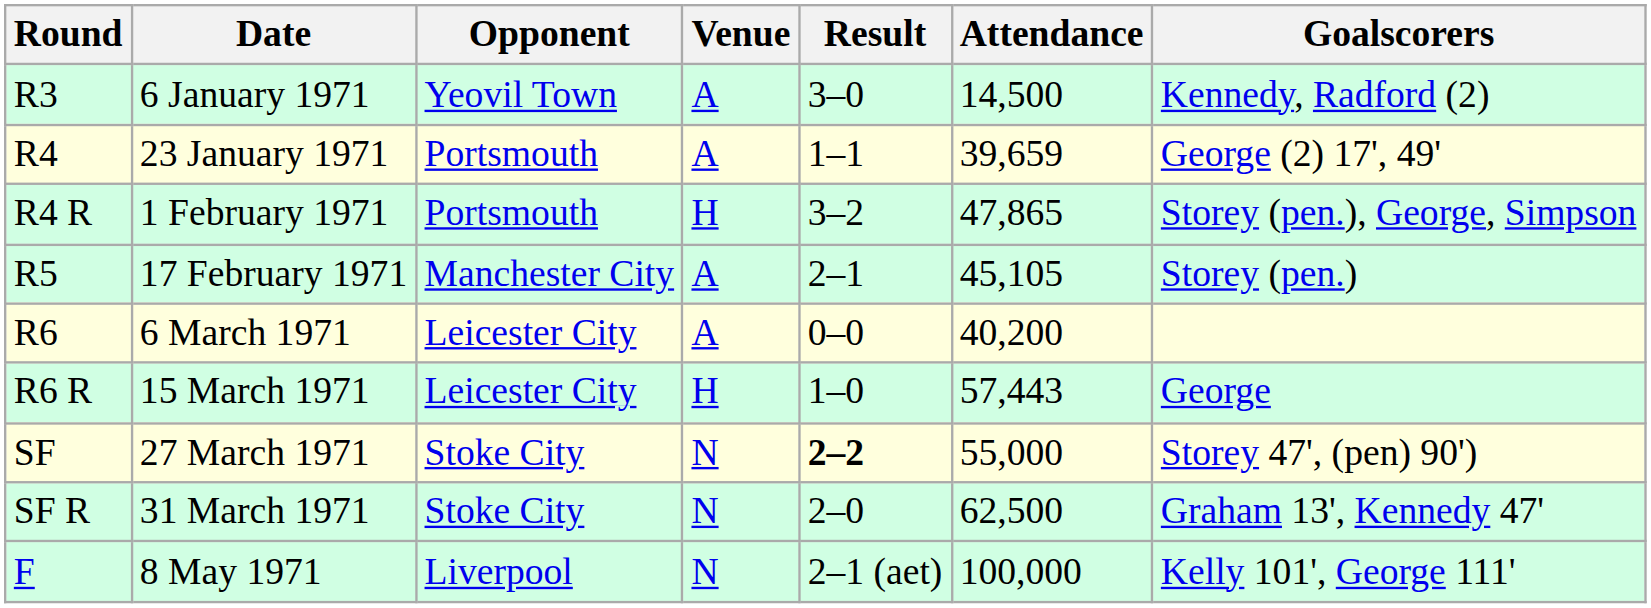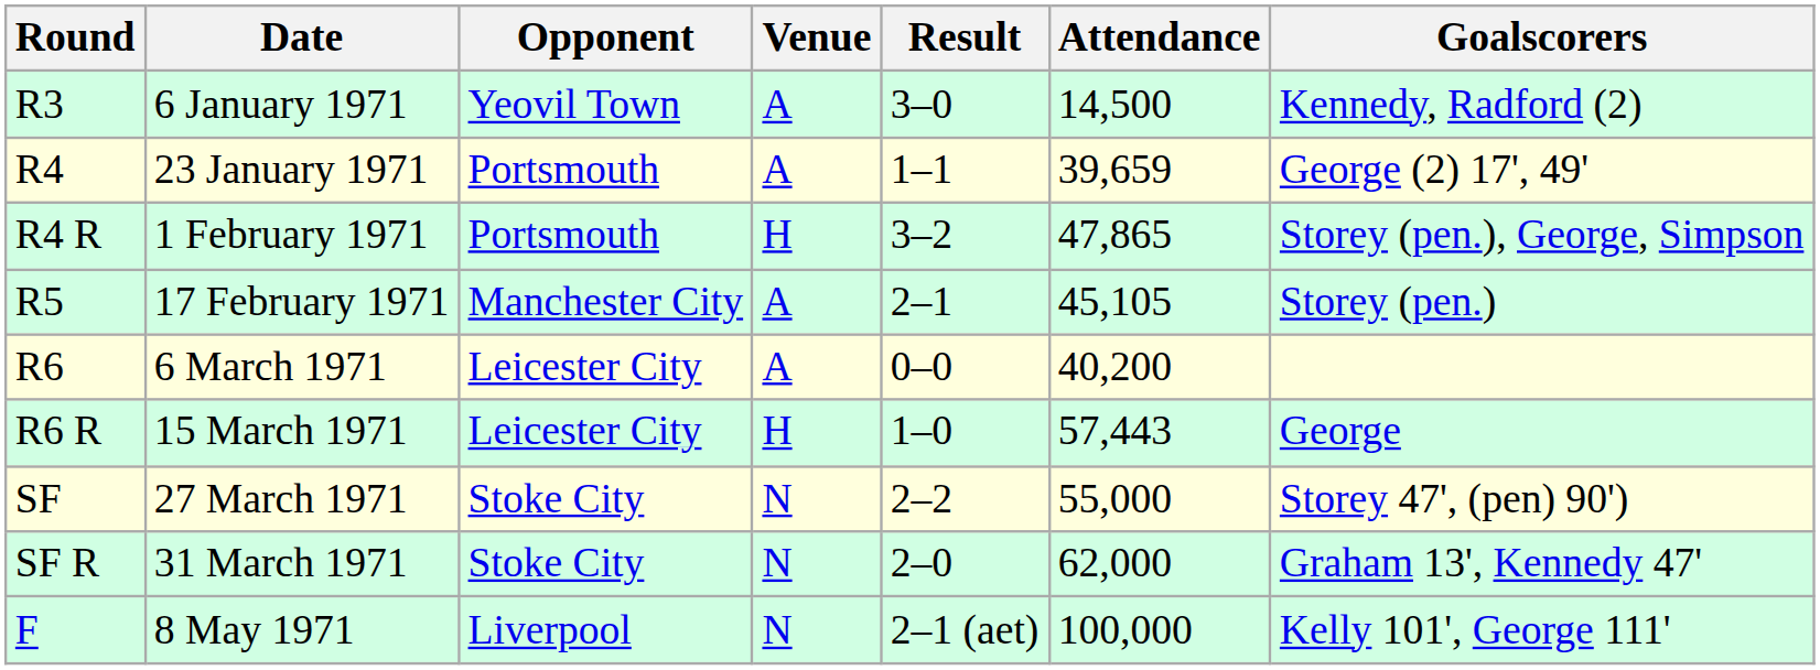27 March 1971 | Result: bold -> normal
31 March 1971 | Attendance: 62,500 -> 62,000
